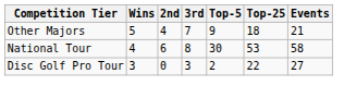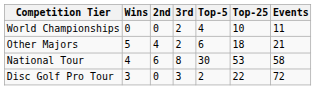+ row: World Championships | 0 | 0 | 2 | 4 | 10 | 11
Other Majors | 3rd: 7 -> 2
Other Majors | Top-5: 9 -> 6
Disc Golf Pro Tour | Events: 27 -> 72
